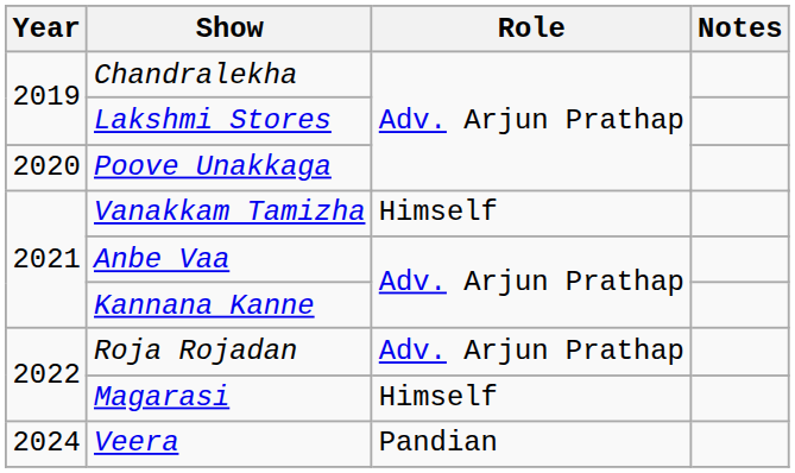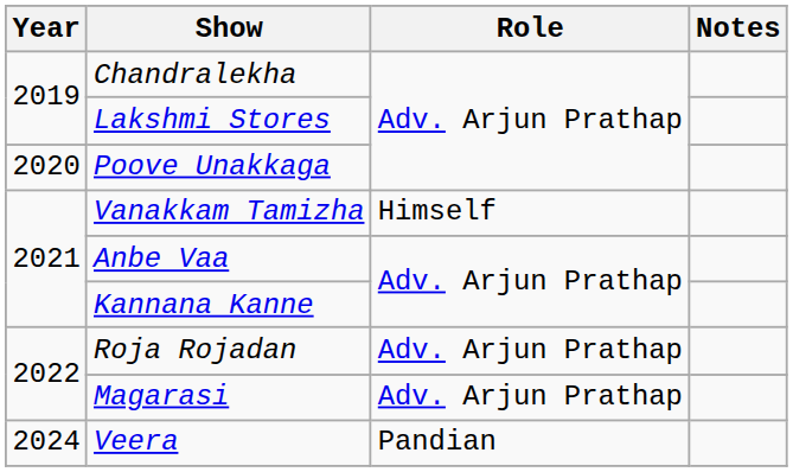Magarasi | Role: Himself -> Adv. Arjun Prathap
